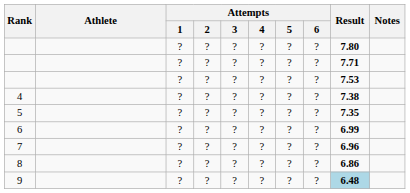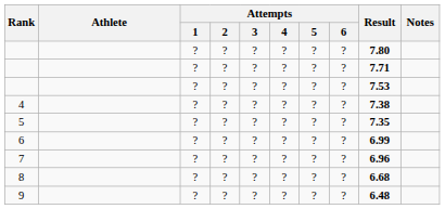8 | Result: 6.86 -> 6.68
9 | Result: lightblue background -> no background
